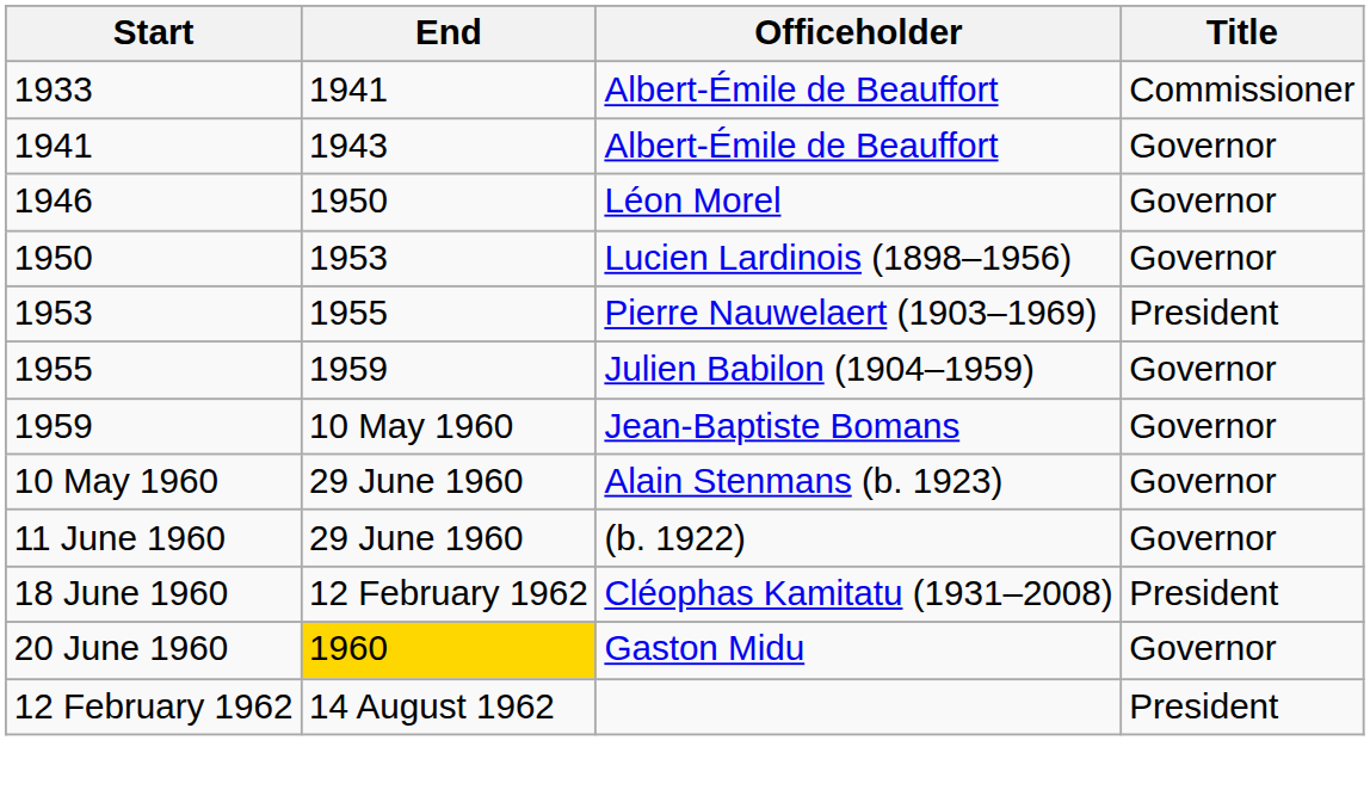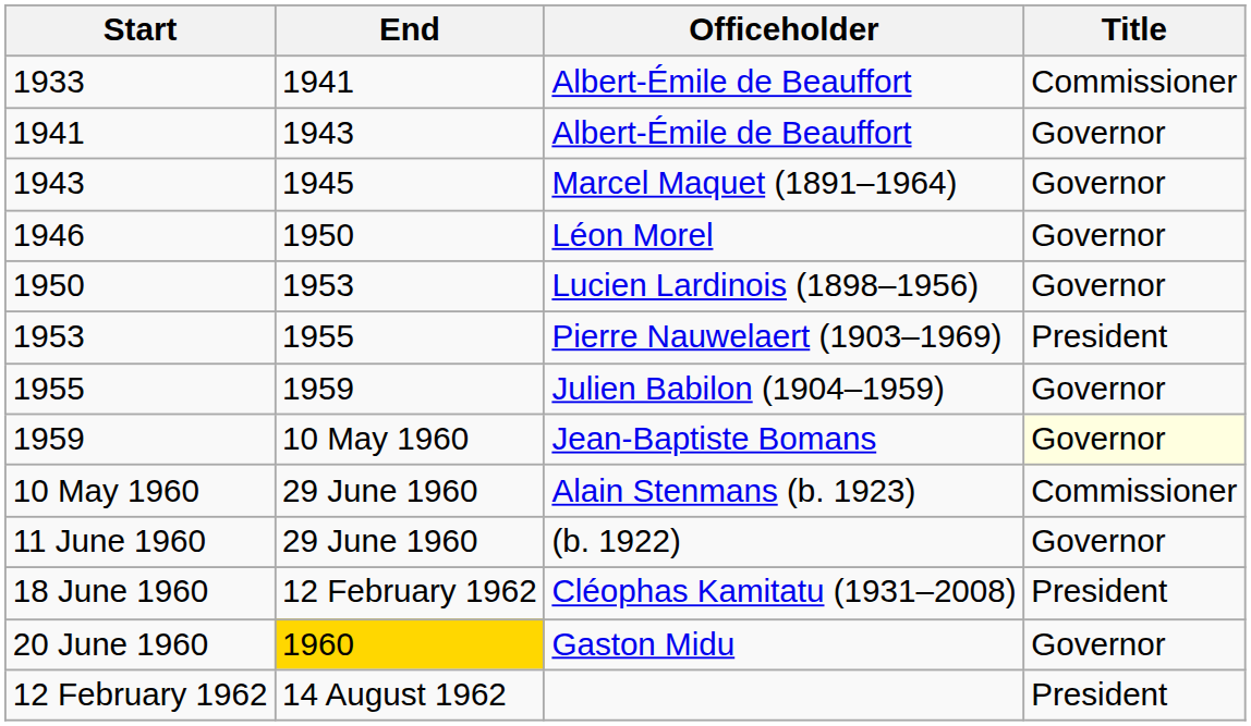+ row: 1943 | 1945 | Marcel Maquet (1891–1964) | Governor
Jean-Baptiste Bomans | Title: no background -> lightyellow background
Alain Stenmans (b. 1923) | Title: Governor -> Commissioner
